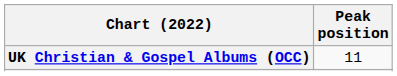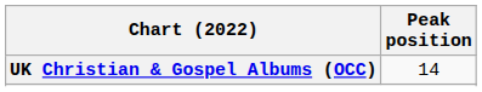UK Christian & Gospel Albums (OCC) | Peak position: 11 -> 14
